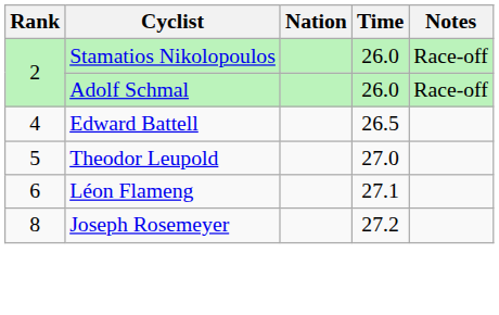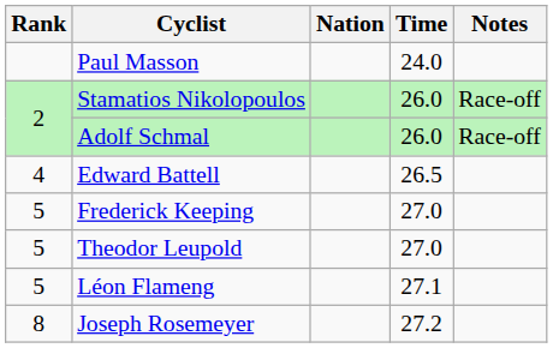+ row: Paul Masson | 24.0
+ row: 5 | Frederick Keeping | 27.0
Léon Flameng | Rank: 6 -> 5
